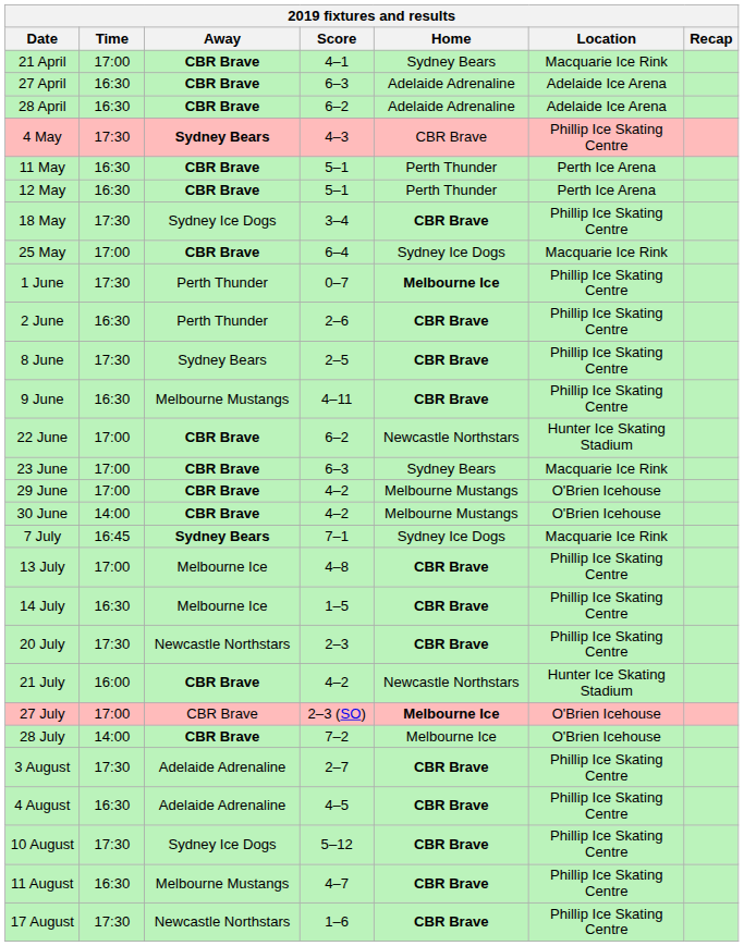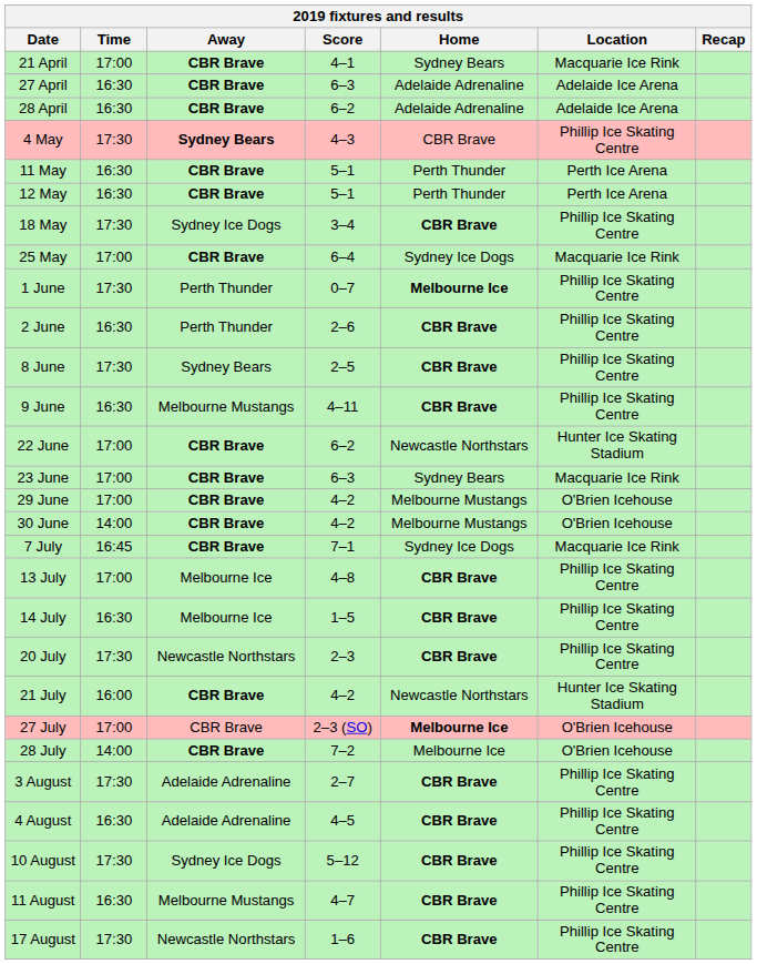7 July | Away: Sydney Bears -> CBR Brave
